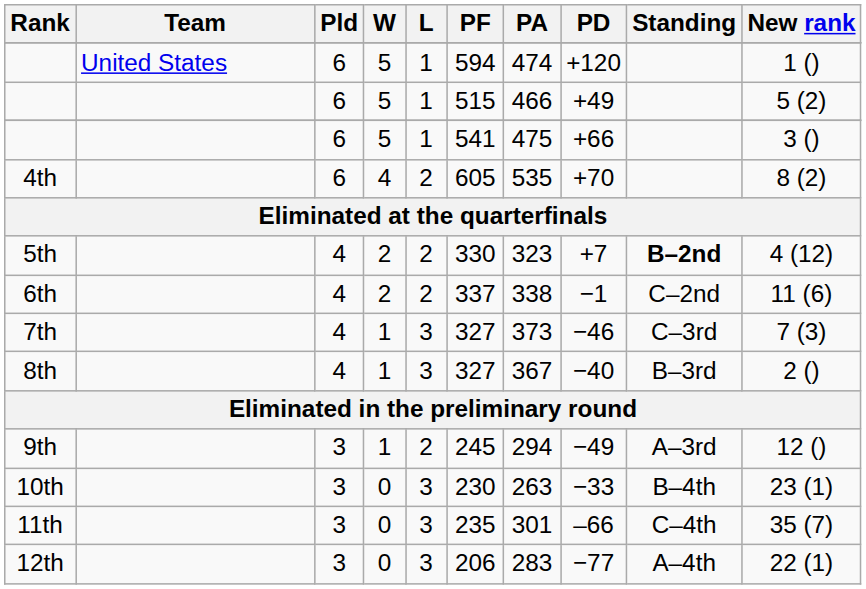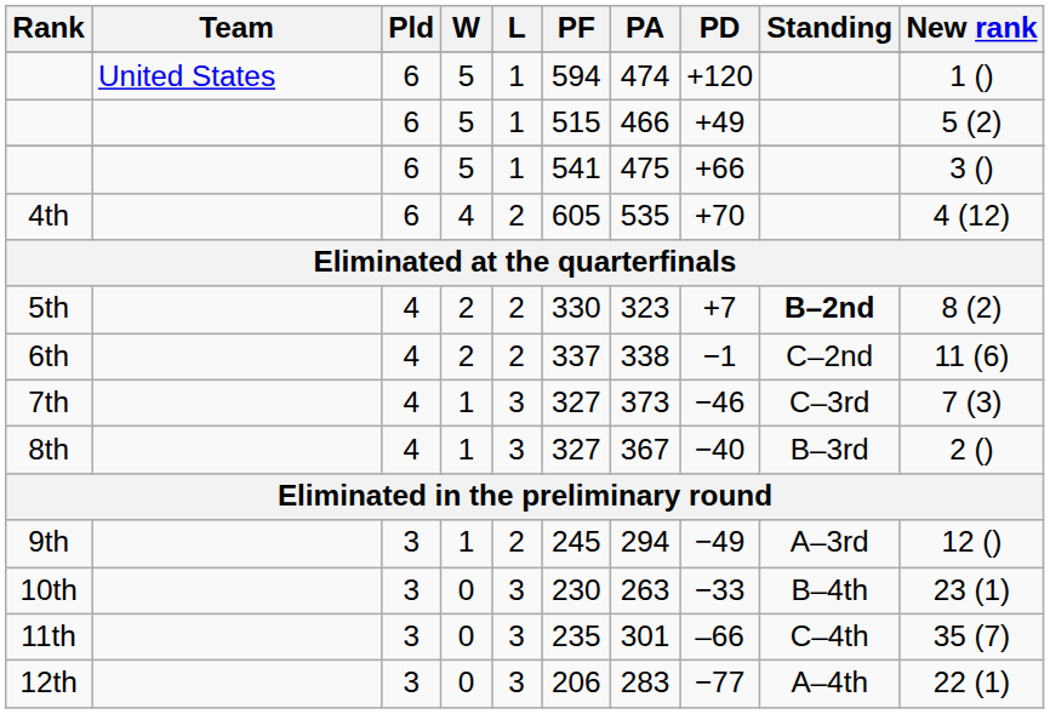4th | New rank: 8 (2) -> 4 (12)
5th | New rank: 4 (12) -> 8 (2)
